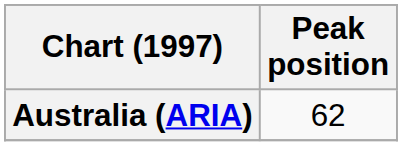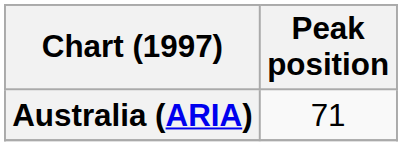Australia (ARIA) | Peak position: 62 -> 71
